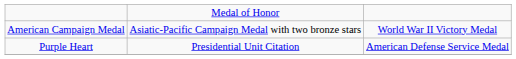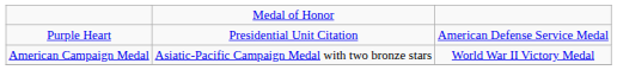rows swapped: Purple Heart <-> American Campaign Medal
